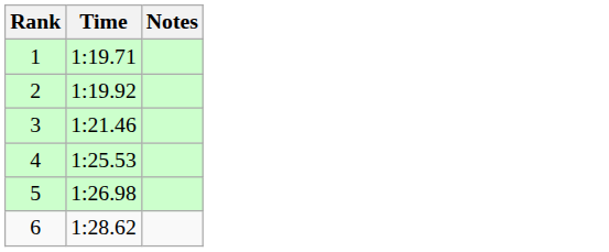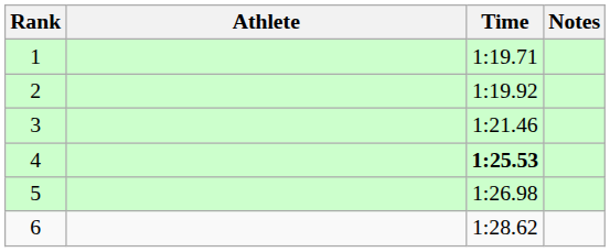+ column: Athlete
4 | Time: normal -> bold
